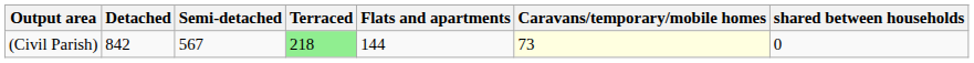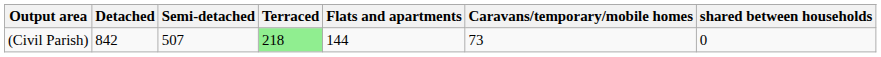(Civil Parish) | Semi-detached: 567 -> 507
(Civil Parish) | Caravans/temporary/mobile homes: lightyellow background -> no background
